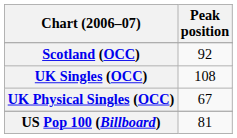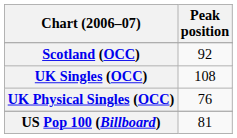UK Physical Singles (OCC) | Peak position: 67 -> 76
